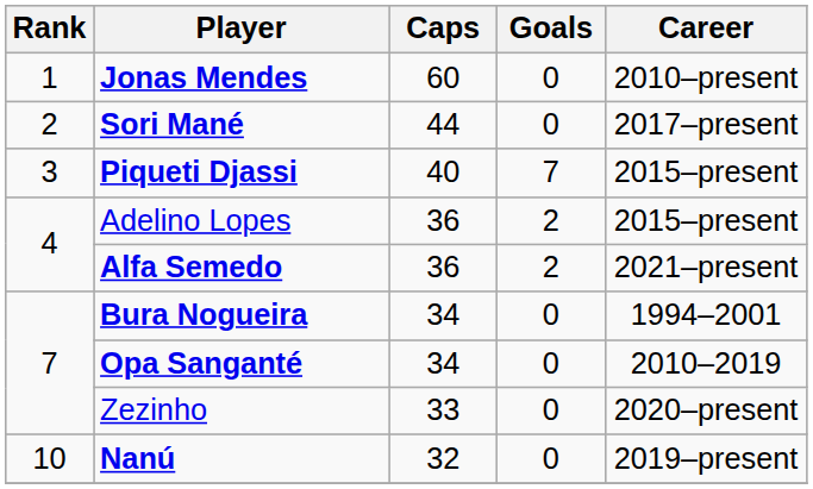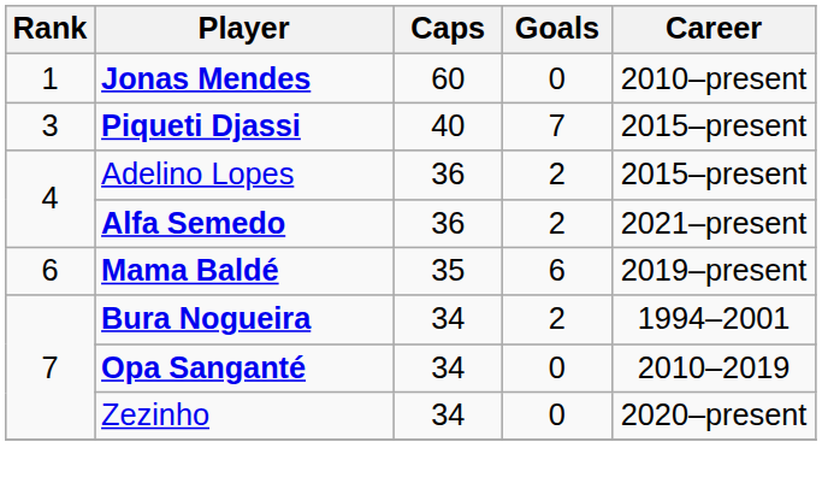- row: 2 | Sori Mané | 44 | 0 | 2017–present
+ row: 6 | Mama Baldé | 35 | 6 | 2019–present
Bura Nogueira | Goals: 0 -> 2
Zezinho | Caps: 33 -> 34
- row: 10 | Nanú | 32 | 0 | 2019–present
